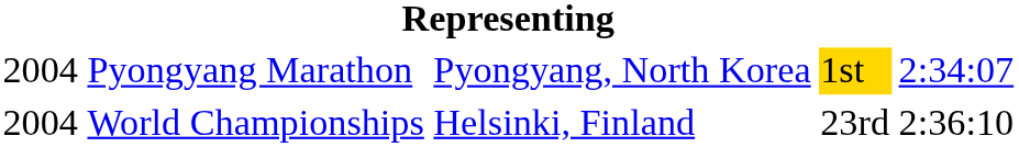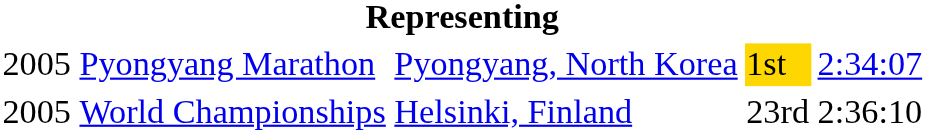Pyongyang Marathon | column 1: 2004 -> 2005
World Championships | column 1: 2004 -> 2005
